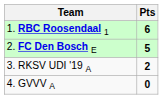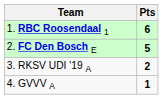4. GVVV A | Pts: 0 -> 1
